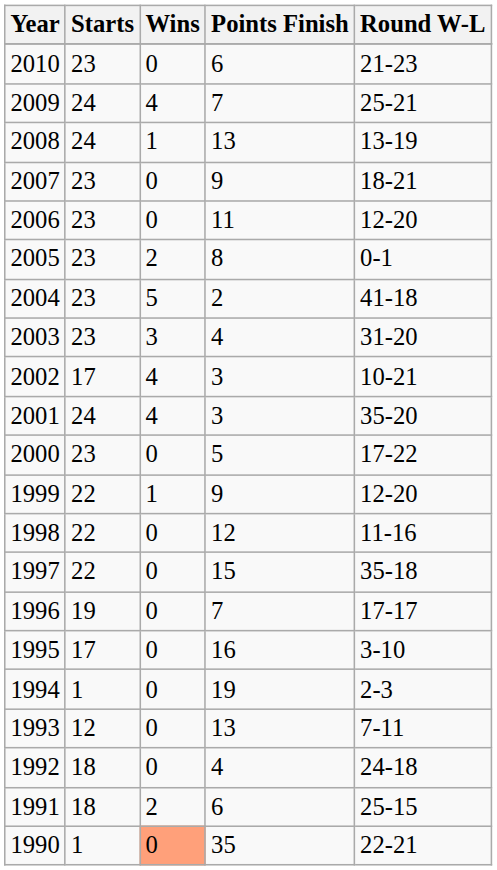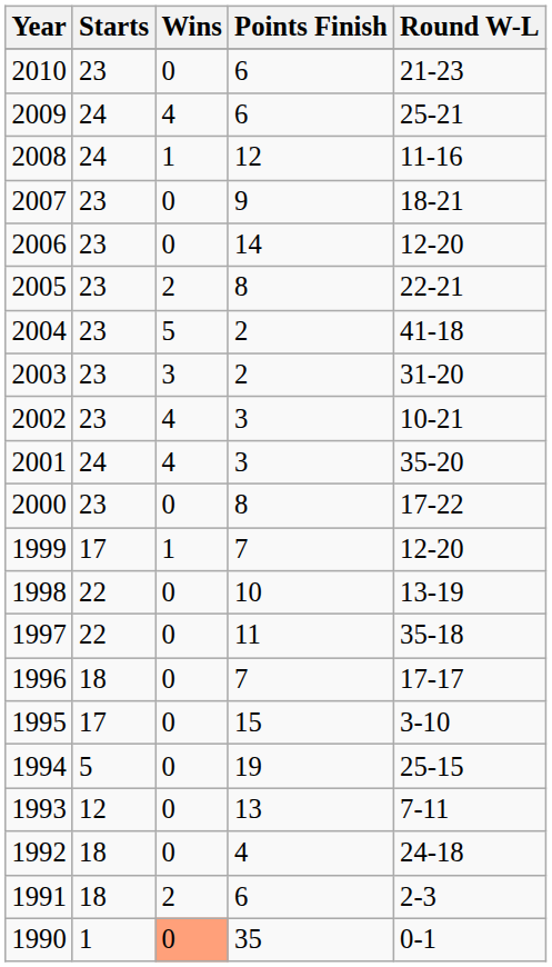2009 | Points Finish: 7 -> 6
2008 | Points Finish: 13 -> 12
2008 | Round W-L: 13-19 -> 11-16
2006 | Points Finish: 11 -> 14
2005 | Round W-L: 0-1 -> 22-21
2003 | Points Finish: 4 -> 2
2002 | Starts: 17 -> 23
2000 | Points Finish: 5 -> 8
1999 | Starts: 22 -> 17
1999 | Points Finish: 9 -> 7
1998 | Points Finish: 12 -> 10
1998 | Round W-L: 11-16 -> 13-19
1997 | Points Finish: 15 -> 11
1996 | Starts: 19 -> 18
1995 | Points Finish: 16 -> 15
1994 | Starts: 1 -> 5
1994 | Round W-L: 2-3 -> 25-15
1991 | Round W-L: 25-15 -> 2-3
1990 | Round W-L: 22-21 -> 0-1
